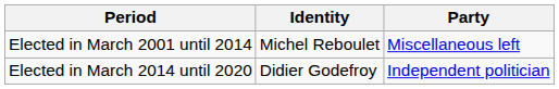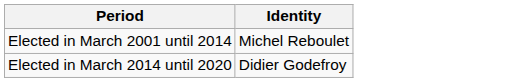- column: Party | Miscellaneous left | Independent politician
